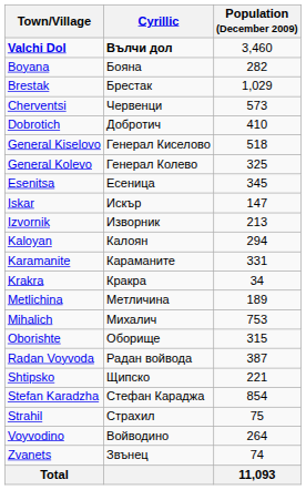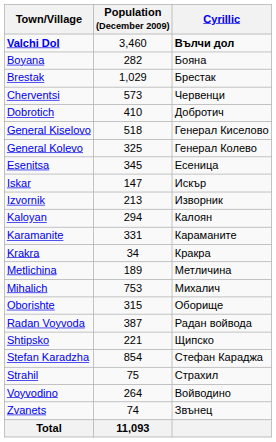columns swapped: Cyrillic <-> Population (December 2009)
